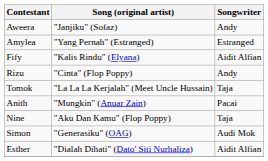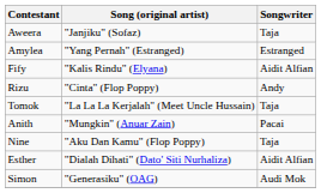Aweera | Songwriter: Andy -> Taja
rows swapped: Esther <-> Simon
